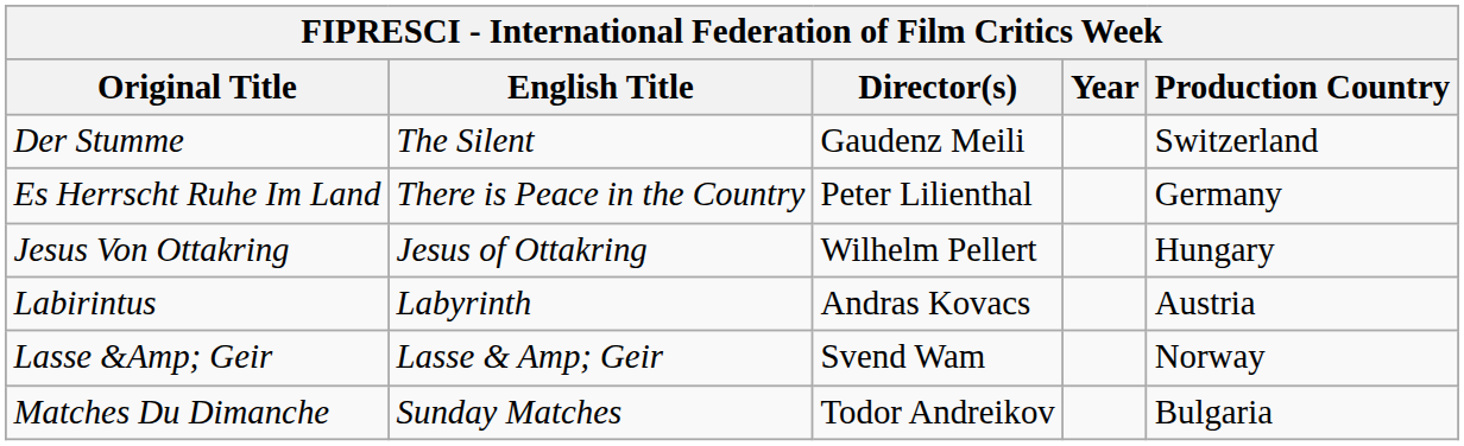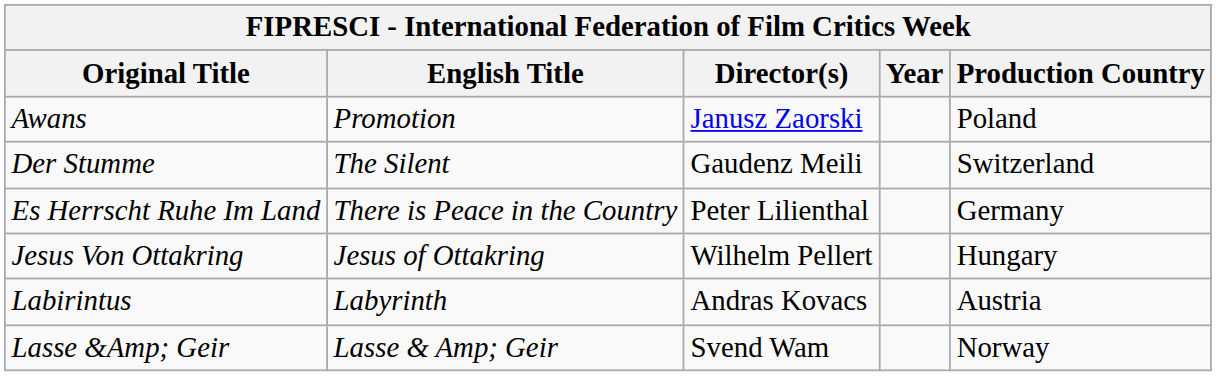+ row: Awans | Promotion | Janusz Zaorski | Poland
- row: Matches Du Dimanche | Sunday Matches | Todor Andreikov | Bulgaria
